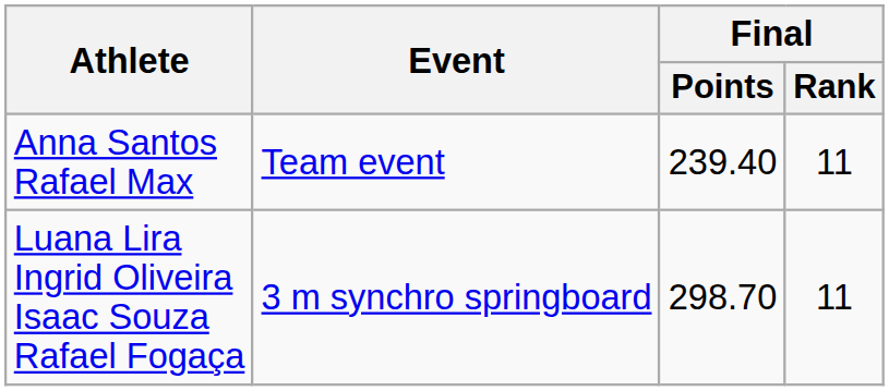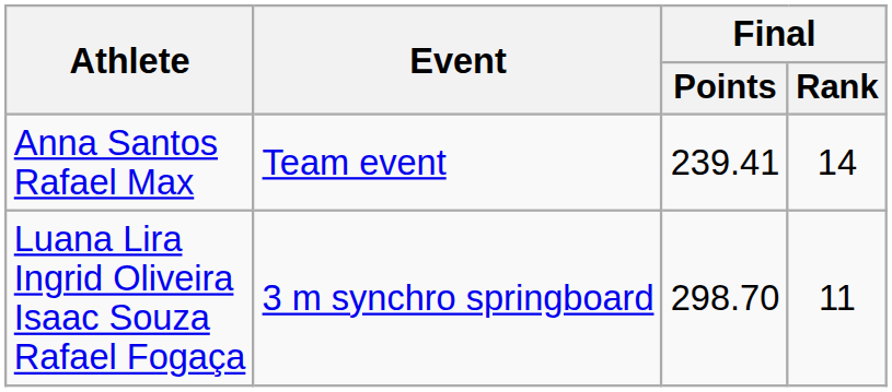Anna Santos Rafael Max | Final / Points: 239.40 -> 239.41
Anna Santos Rafael Max | Final / Rank: 11 -> 14
